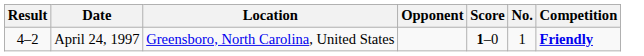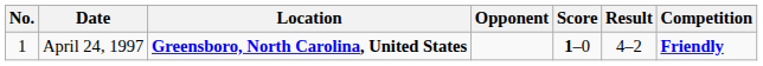columns swapped: No. <-> Result
April 24, 1997 | Location: normal -> bold
